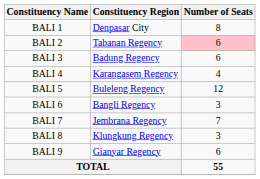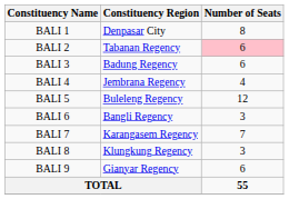BALI 4 | Constituency Region: Karangasem Regency -> Jembrana Regency
BALI 7 | Constituency Region: Jembrana Regency -> Karangasem Regency
